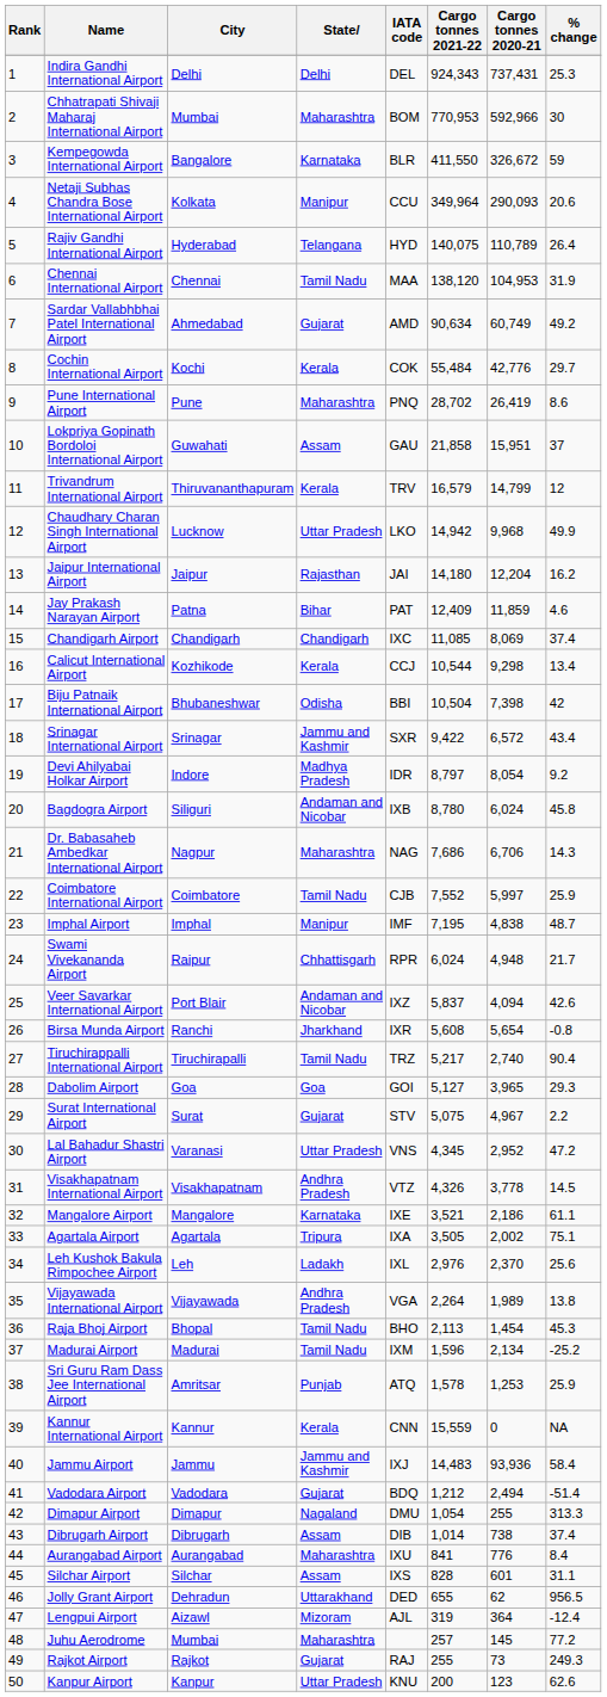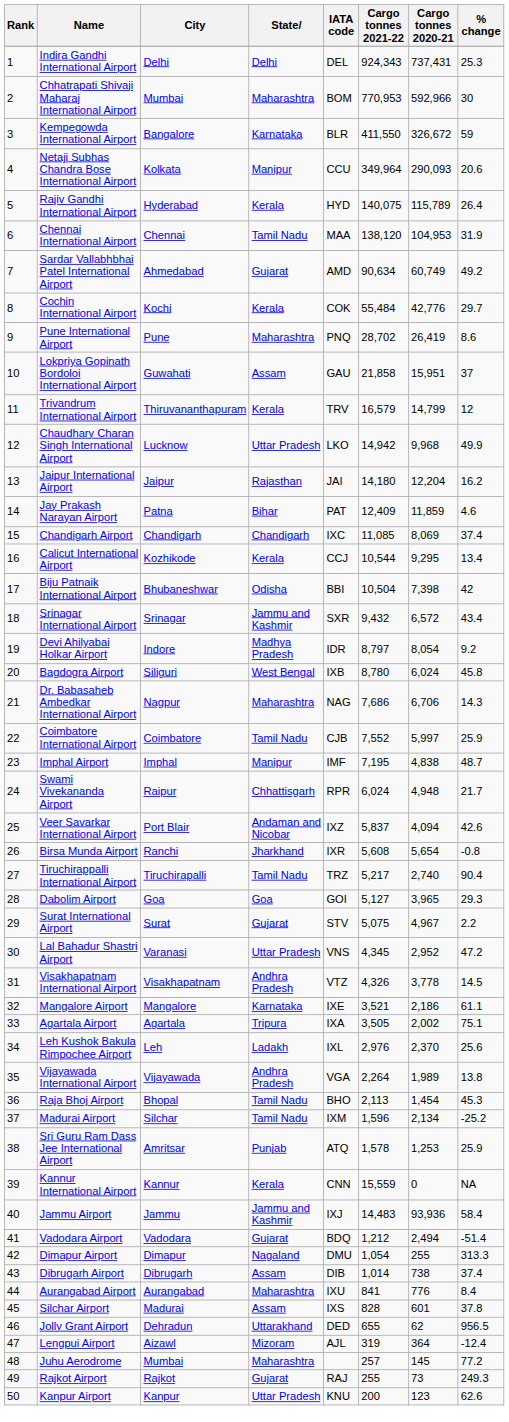Rajiv Gandhi International Airport | State: Telangana -> Kerala
Rajiv Gandhi International Airport | Cargo tonnes 2020-21: 110,789 -> 115,789
Calicut International Airport | Cargo tonnes 2020-21: 9,298 -> 9,295
Srinagar International Airport | Cargo tonnes 2021-22: 9,422 -> 9,432
Bagdogra Airport | State: Andaman and Nicobar -> West Bengal
Madurai Airport | City: Madurai -> Silchar
Silchar Airport | City: Silchar -> Madurai
Silchar Airport | % change: 31.1 -> 37.8
